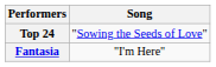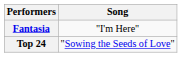rows swapped: Top 24 <-> Fantasia
